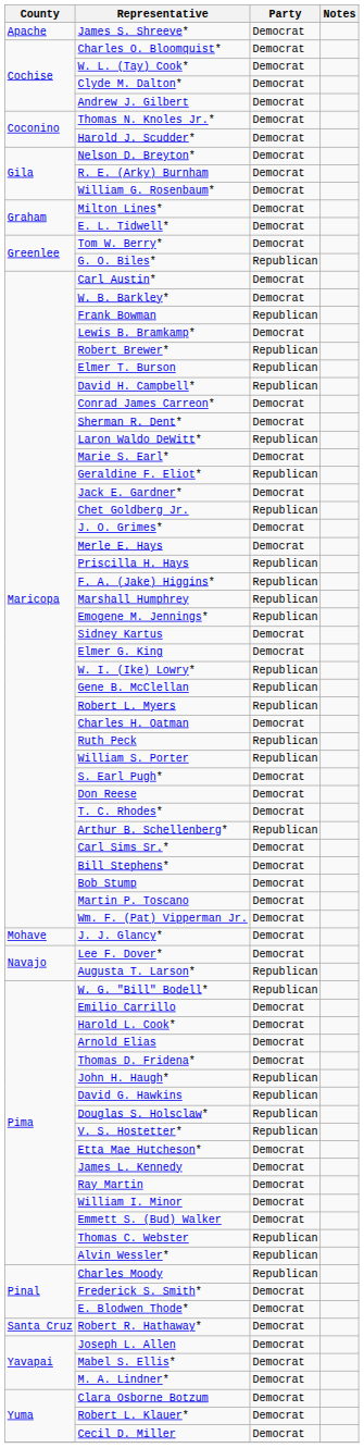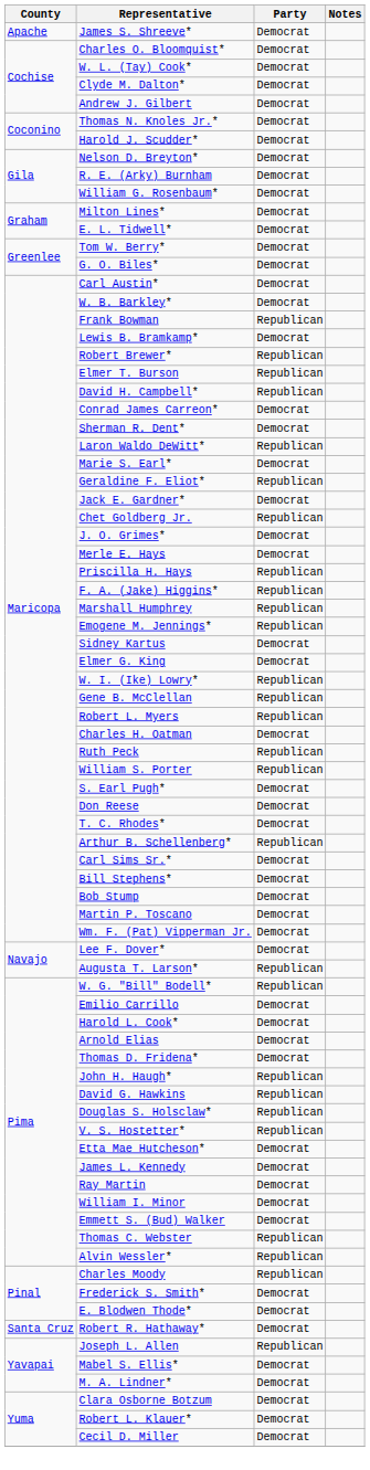G. O. Biles* | Party: Republican -> Democrat
- row: Mohave | J. J. Glancy* | Democrat
Joseph L. Allen | Party: Democrat -> Republican
